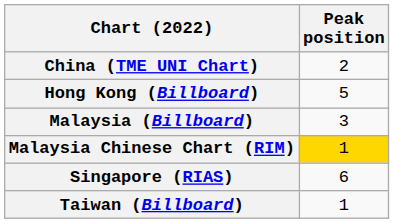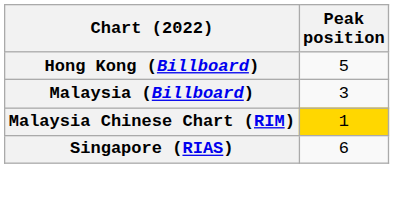- row: China (TME UNI Chart) | 2
- row: Taiwan (Billboard) | 1
